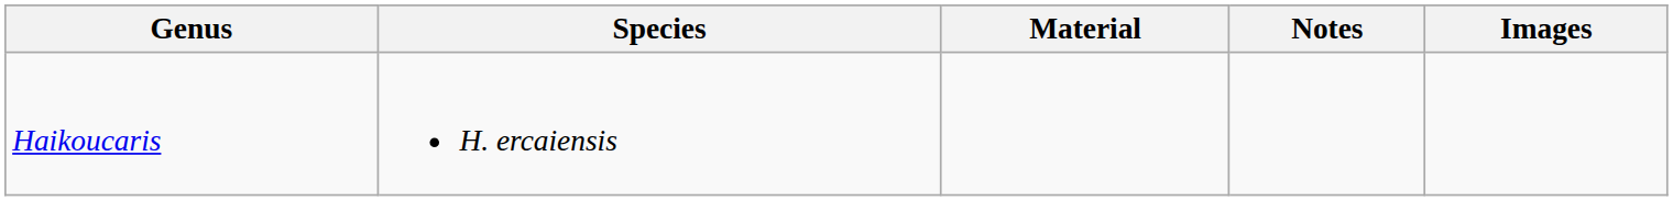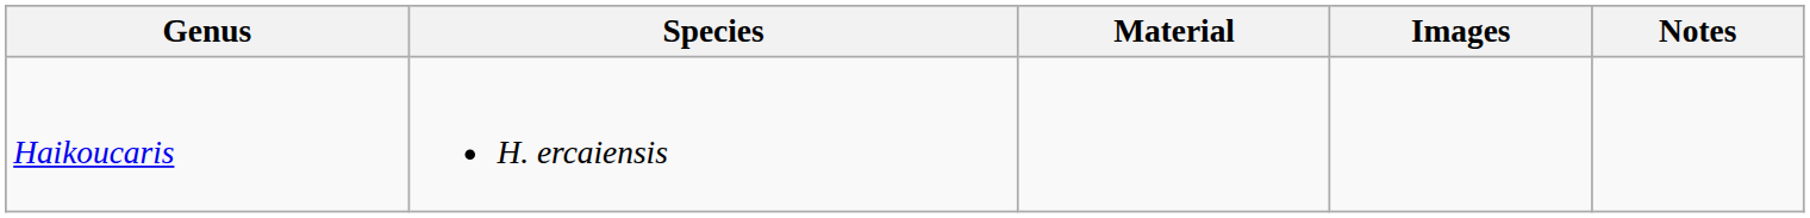columns swapped: Notes <-> Images
